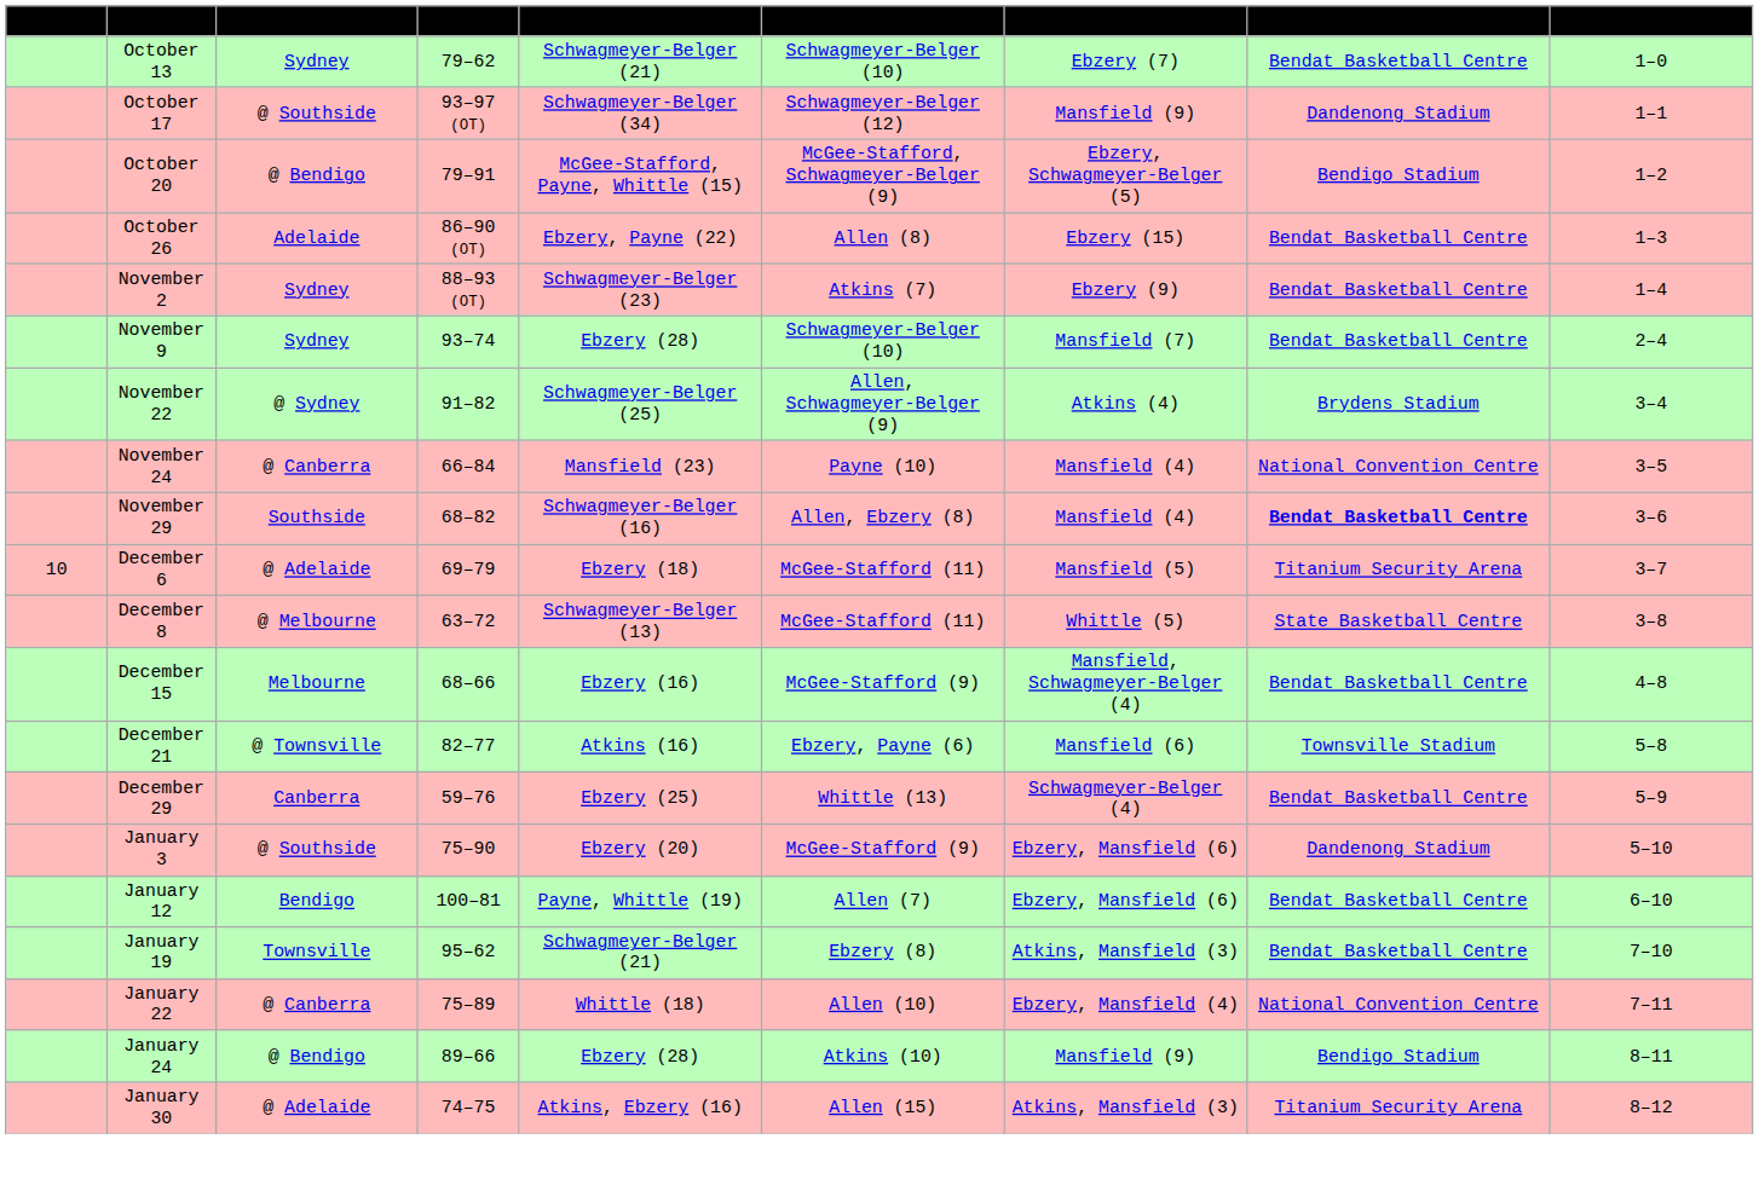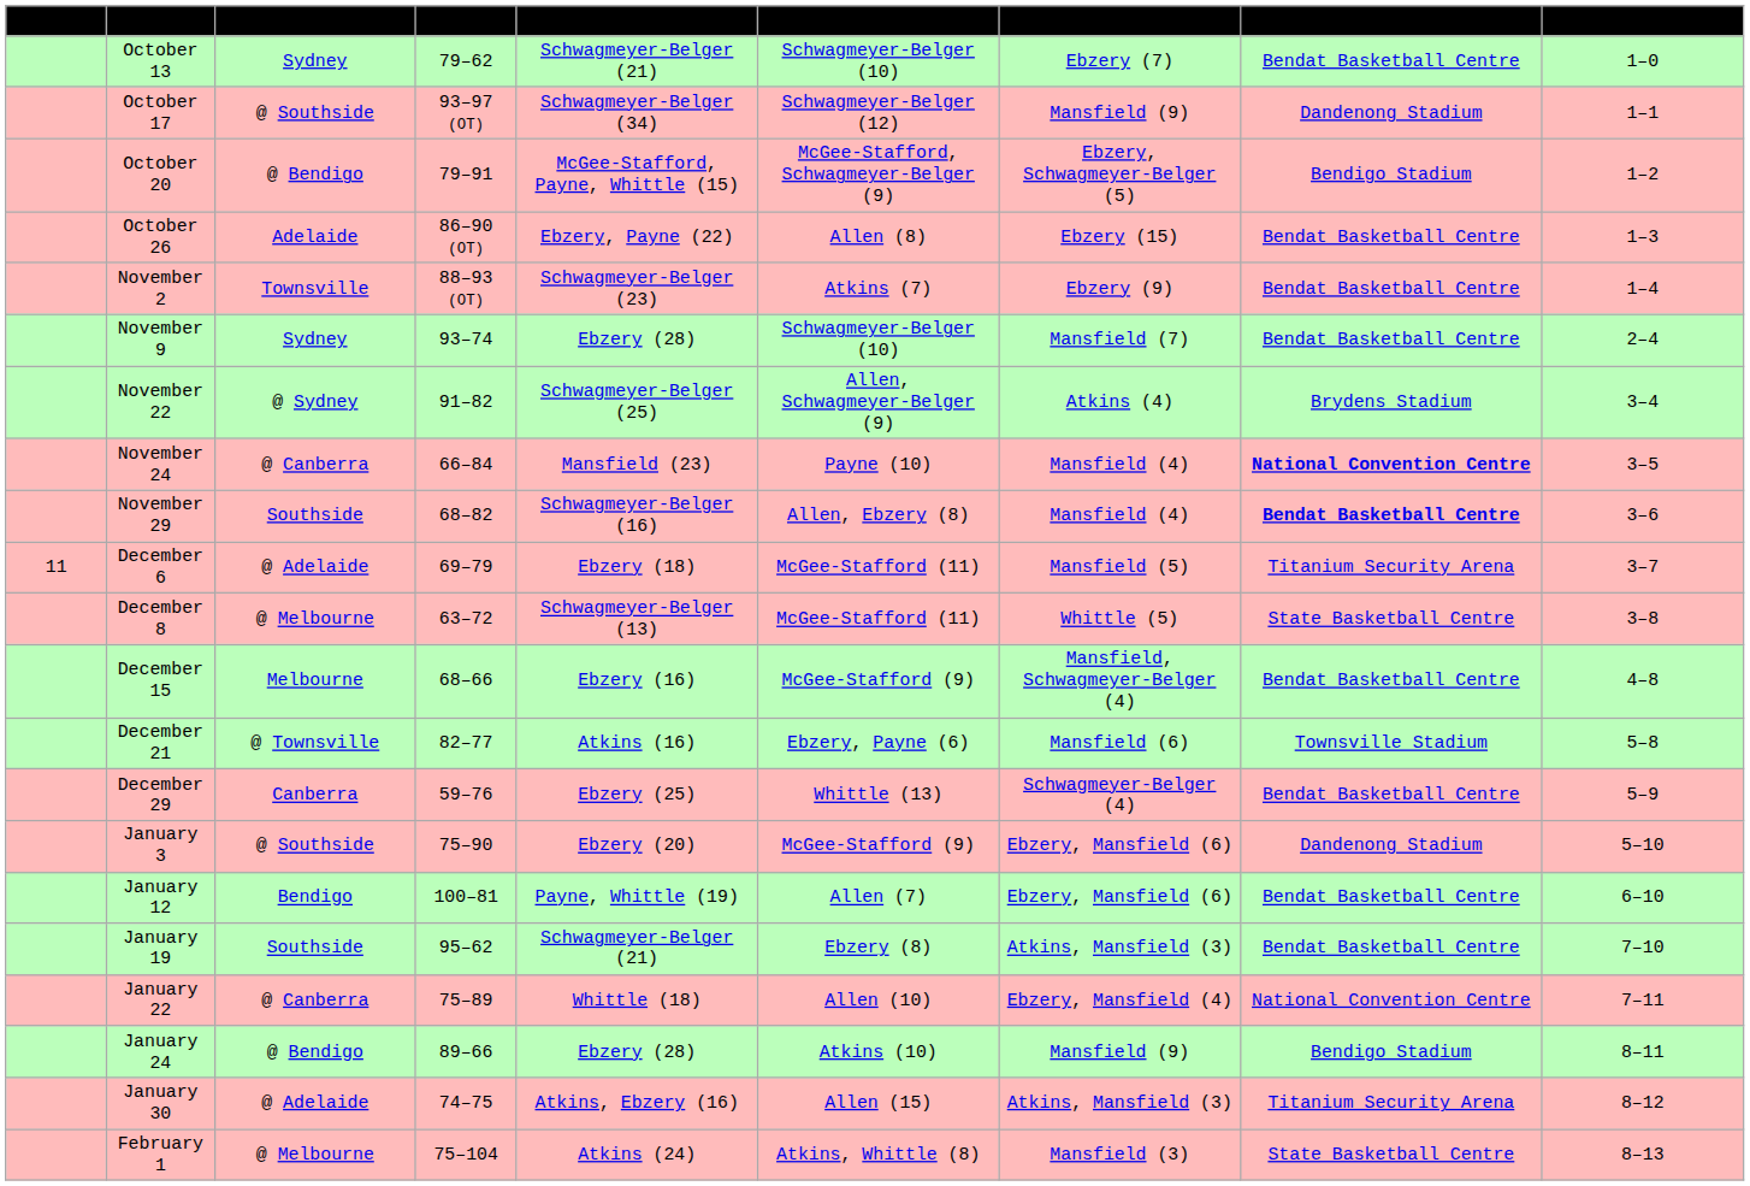November 2 | Team: Sydney -> Townsville
November 24 | Location: normal -> bold
December 6 | Game: 10 -> 11
January 19 | Team: Townsville -> Southside
+ row: February 1 | @ Melbourne | 75–104 | Atkins (24) | Atkins, Whittle (8) | Mansfield (3) | State Basketball Centre | 8–13
